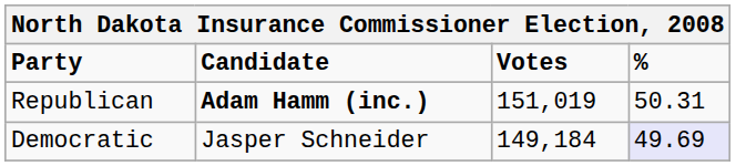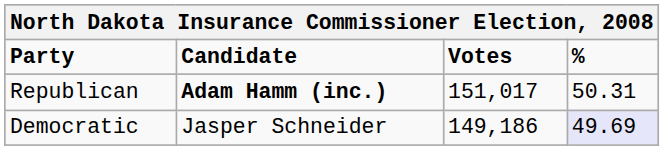Republican | Votes: 151,019 -> 151,017
Democratic | Votes: 149,184 -> 149,186
